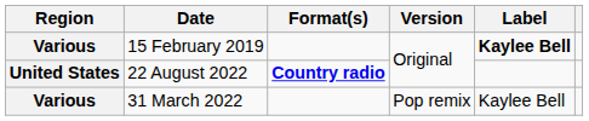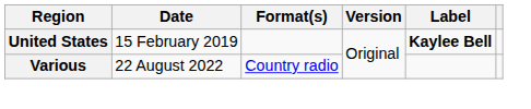15 February 2019 | Region: Various -> United States
22 August 2022 | Region: United States -> Various
22 August 2022 | Format(s): bold -> normal
- row: Various | 31 March 2022 | Pop remix | Kaylee Bell
